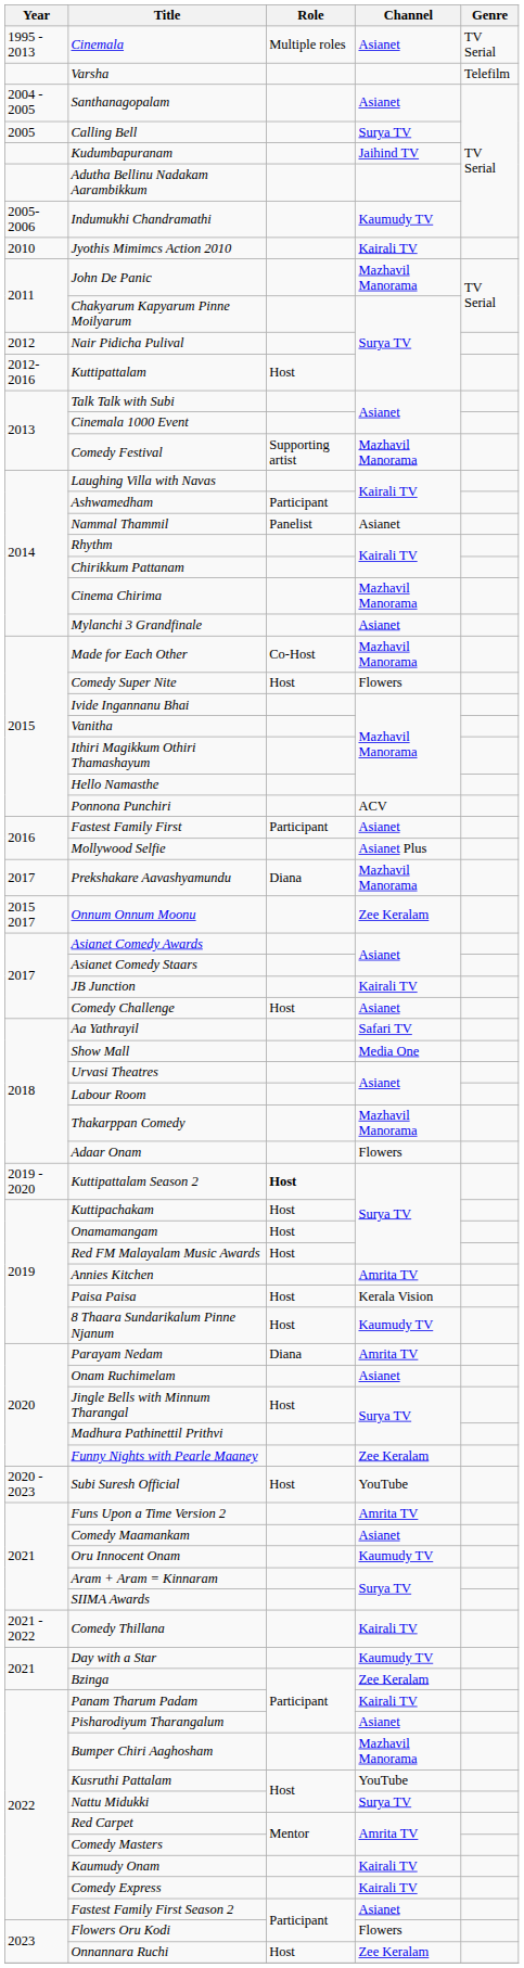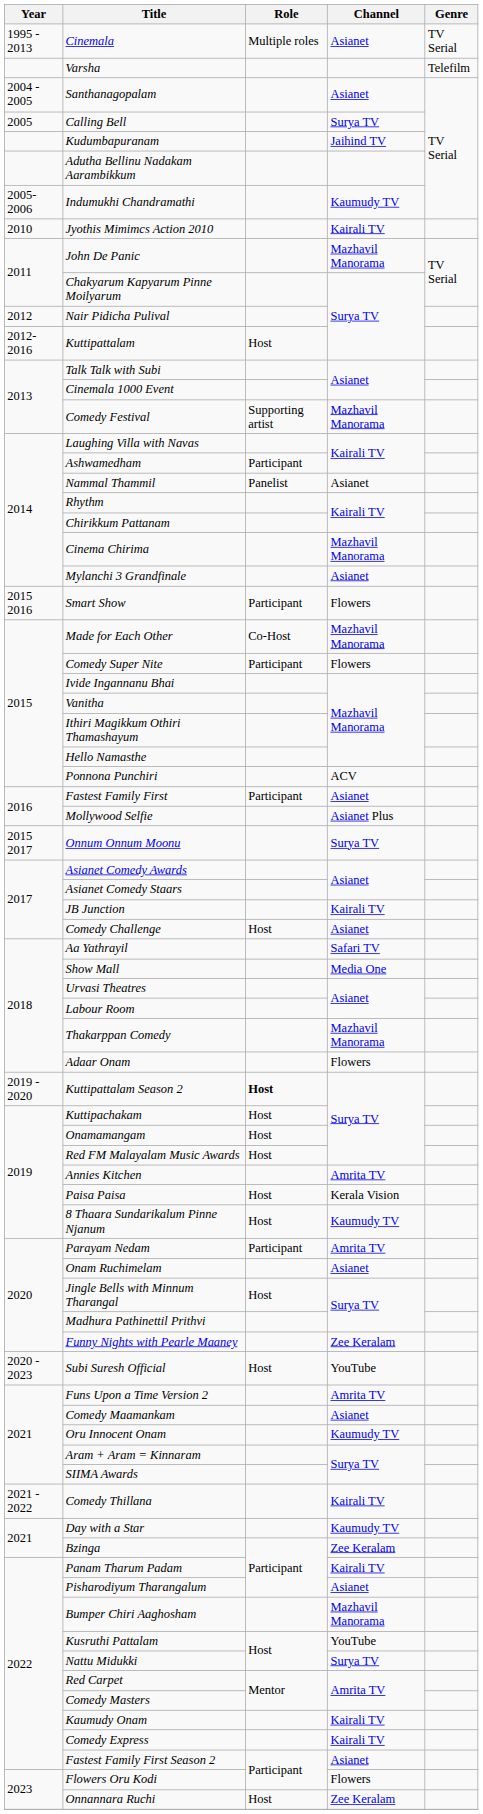+ row: 2015 2016 | Smart Show | Participant | Flowers
Comedy Super Nite | Role: Host -> Participant
- row: 2017 | Prekshakare Aavashyamundu | Diana | Mazhavil Manorama
Onnum Onnum Moonu | Channel: Zee Keralam -> Surya TV
Parayam Nedam | Role: Diana -> Participant
